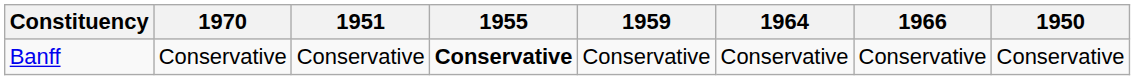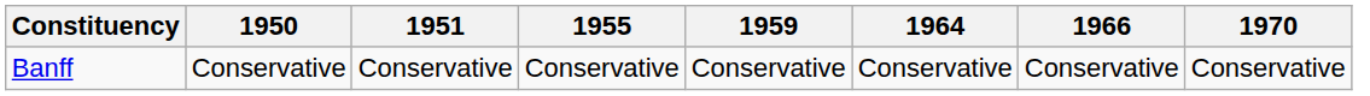columns swapped: 1950 <-> 1970
Banff | 1955: bold -> normal
